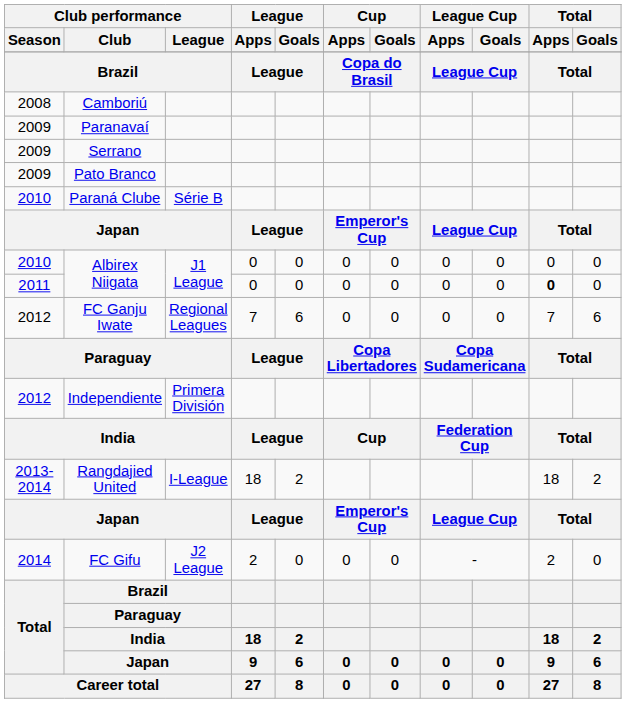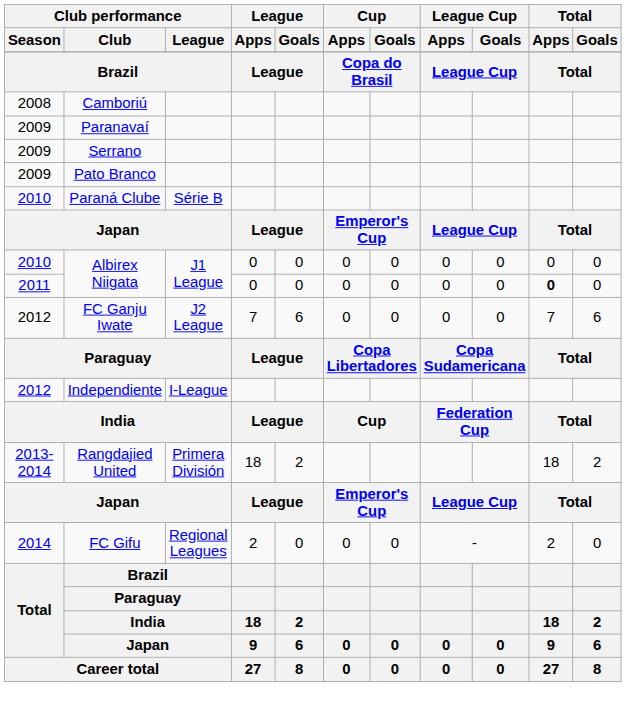FC Ganju Iwate | Club performance / League: Regional Leagues -> J2 League
Independiente | Club performance / League: Primera División -> I-League
Rangdajied United | Club performance / League: I-League -> Primera División
FC Gifu | Club performance / League: J2 League -> Regional Leagues
